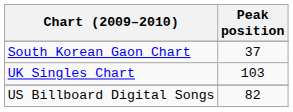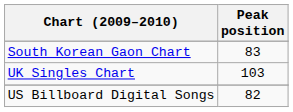South Korean Gaon Chart | Peak position: 37 -> 83
